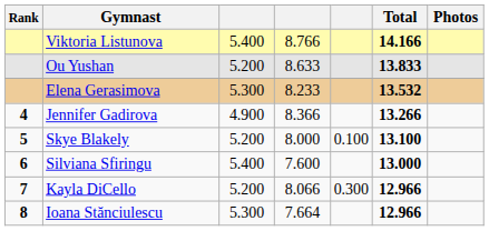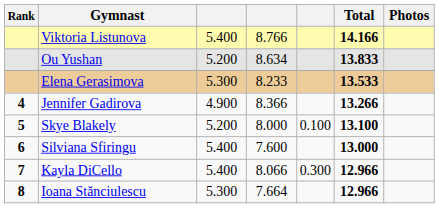Ou Yushan | column 4: 8.633 -> 8.634
Elena Gerasimova | Total: 13.532 -> 13.533
Kayla DiCello | column 3: 5.200 -> 5.400
